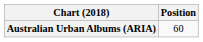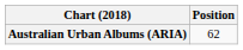Australian Urban Albums (ARIA) | Position: 60 -> 62
